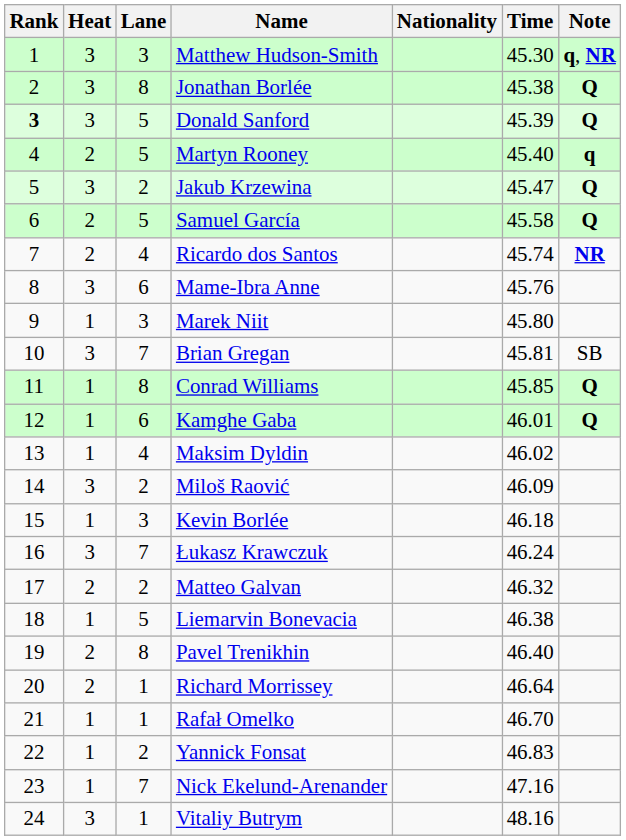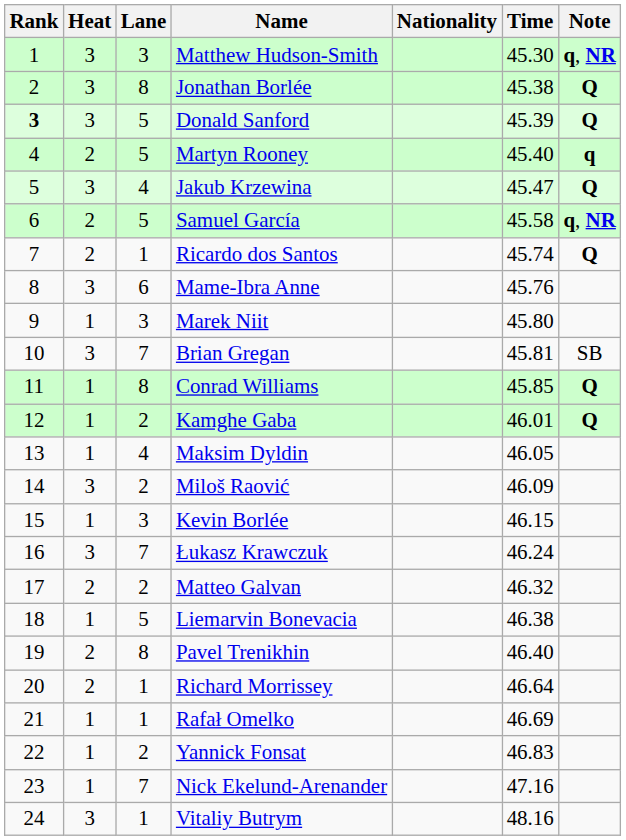Jakub Krzewina | Lane: 2 -> 4
Samuel García | Note: Q -> q, NR
Ricardo dos Santos | Lane: 4 -> 1
Ricardo dos Santos | Note: NR -> Q
Kamghe Gaba | Lane: 6 -> 2
Maksim Dyldin | Time: 46.02 -> 46.05
Kevin Borlée | Time: 46.18 -> 46.15
Rafał Omelko | Time: 46.70 -> 46.69
